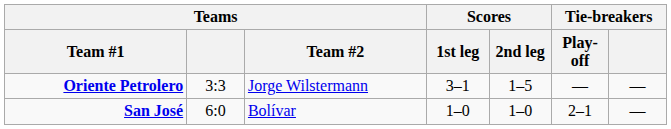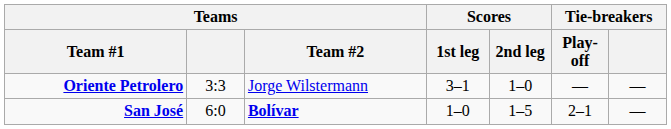Oriente Petrolero | Scores / 2nd leg: 1–5 -> 1–0
San José | Teams / Team #2: normal -> bold
San José | Scores / 2nd leg: 1–0 -> 1–5
